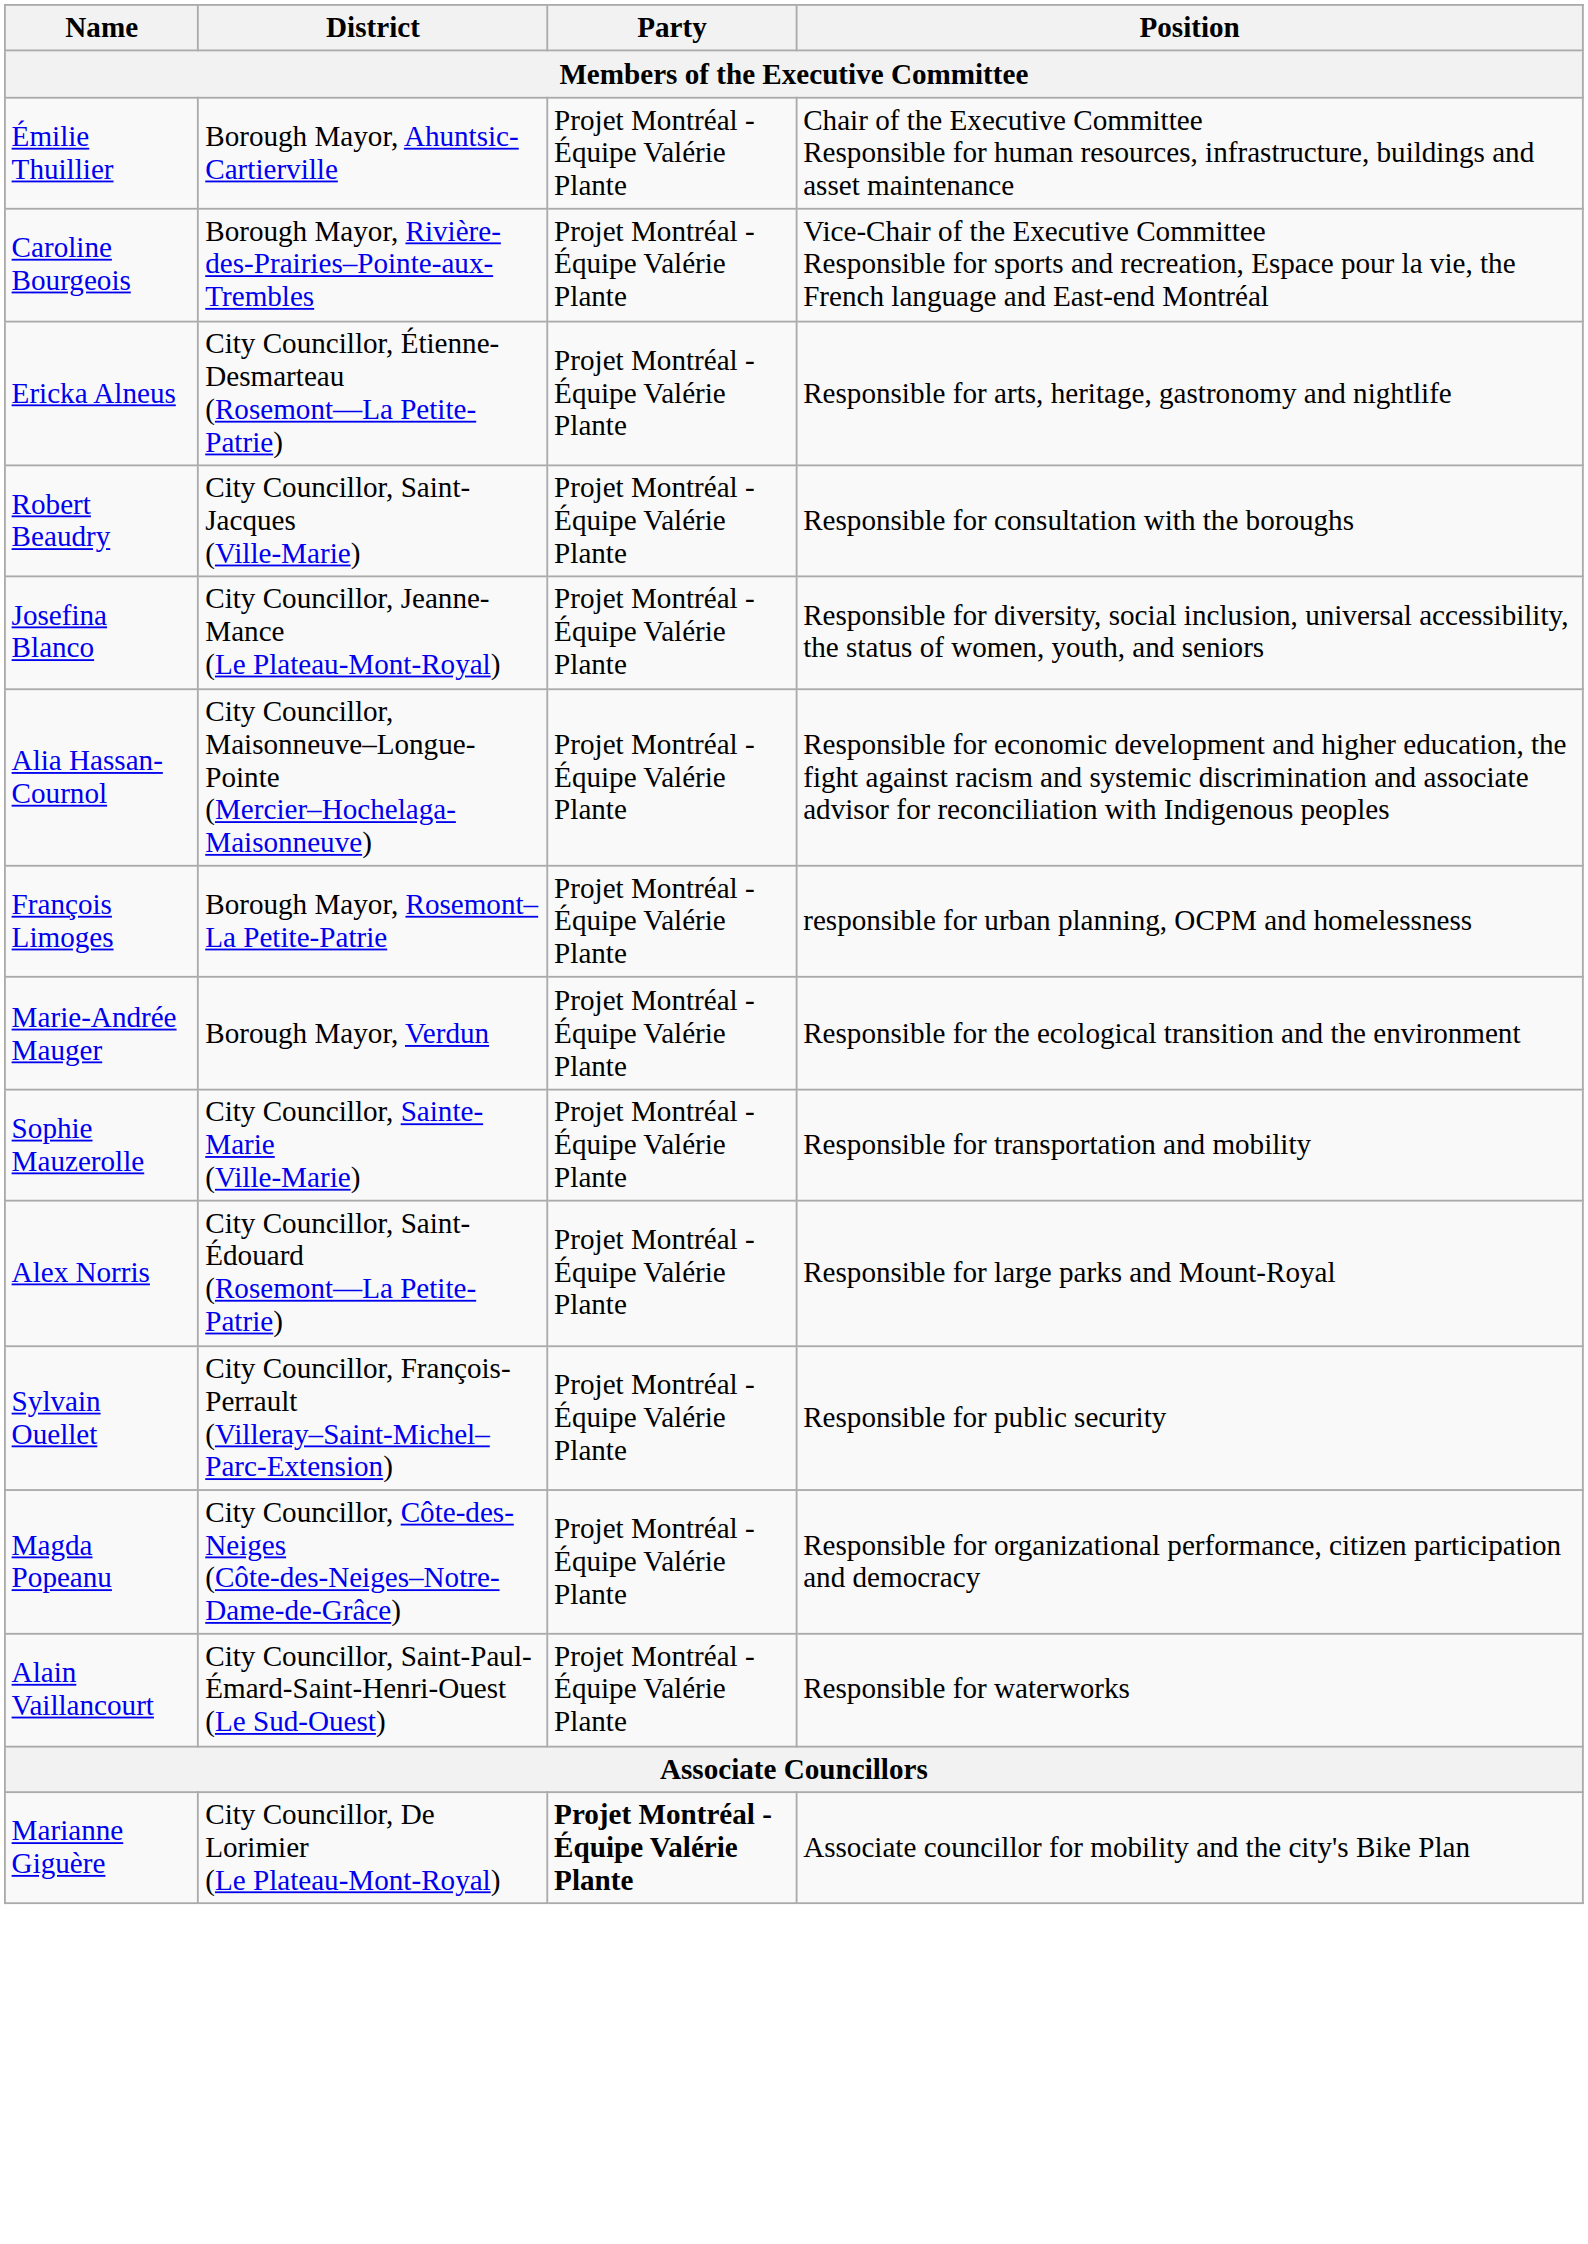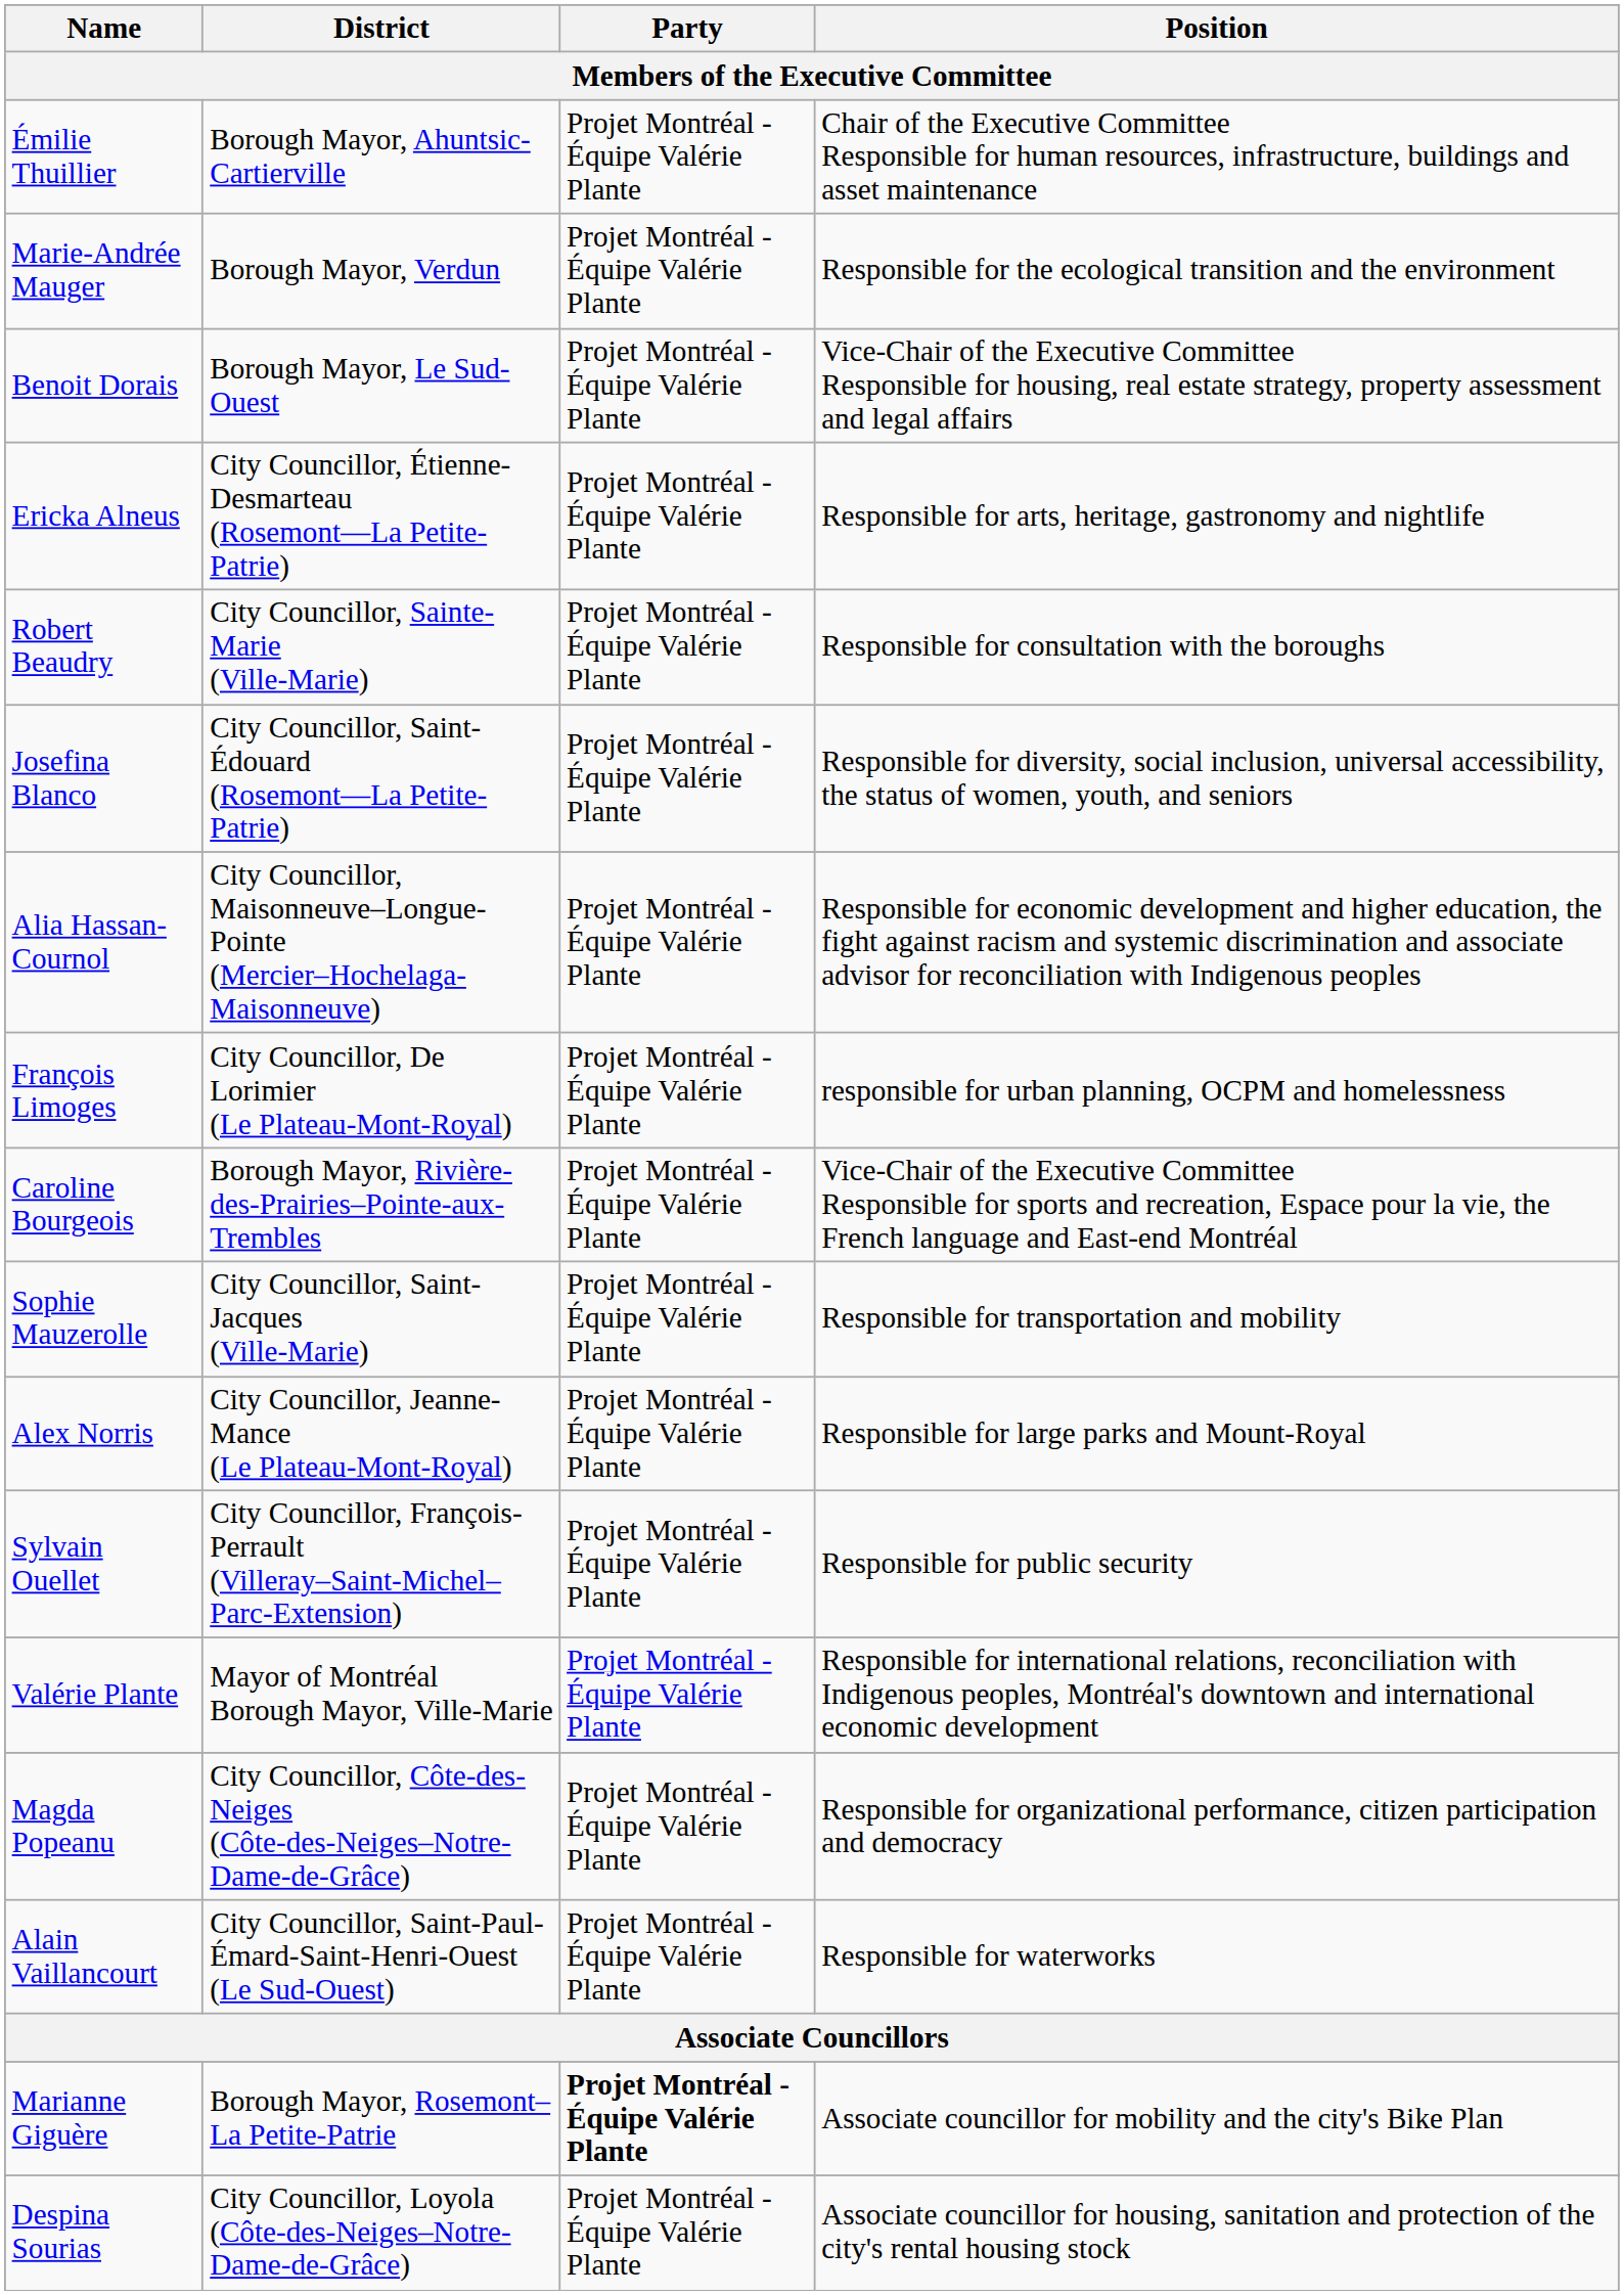rows swapped: Caroline Bourgeois <-> Marie-Andrée Mauger
+ row: Benoit Dorais | Borough Mayor, Le Sud-Ouest | Projet Montréal - Équipe Valérie Plante | Vice-Chair of the Executive Committee Responsible for housing, real estate strategy, property assessment and legal affairs
Robert Beaudry | District: City Councillor, Saint-Jacques (Ville-Marie) -> City Councillor, Sainte-Marie (Ville-Marie)
Josefina Blanco | District: City Councillor, Jeanne-Mance (Le Plateau-Mont-Royal) -> City Councillor, Saint-Édouard (Rosemont—La Petite-Patrie)
François Limoges | District: Borough Mayor, Rosemont–La Petite-Patrie -> City Councillor, De Lorimier (Le Plateau-Mont-Royal)
Sophie Mauzerolle | District: City Councillor, Sainte-Marie (Ville-Marie) -> City Councillor, Saint-Jacques (Ville-Marie)
Alex Norris | District: City Councillor, Saint-Édouard (Rosemont—La Petite-Patrie) -> City Councillor, Jeanne-Mance (Le Plateau-Mont-Royal)
+ row: Valérie Plante | Mayor of Montréal Borough Mayor, Ville-Marie | Projet Montréal - Équipe Valérie Plante | Responsible for international relations, reconciliation with Indigenous peoples, Montréal's downtown and international economic development
Marianne Giguère | District: City Councillor, De Lorimier (Le Plateau-Mont-Royal) -> Borough Mayor, Rosemont–La Petite-Patrie
+ row: Despina Sourias | City Councillor, Loyola (Côte-des-Neiges–Notre-Dame-de-Grâce) | Projet Montréal - Équipe Valérie Plante | Associate councillor for housing, sanitation and protection of the city's rental housing stock
